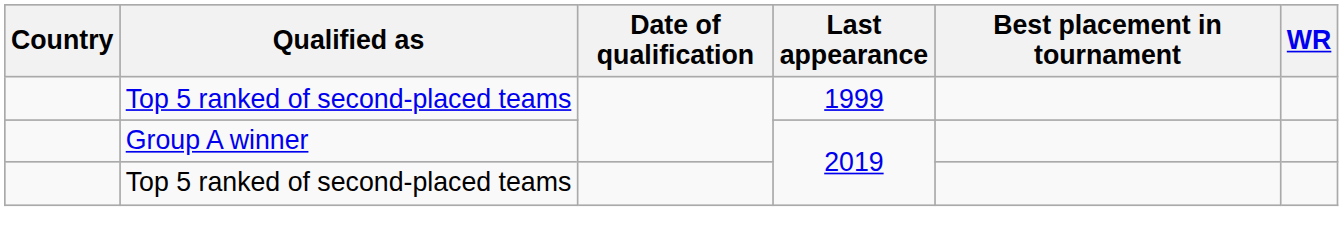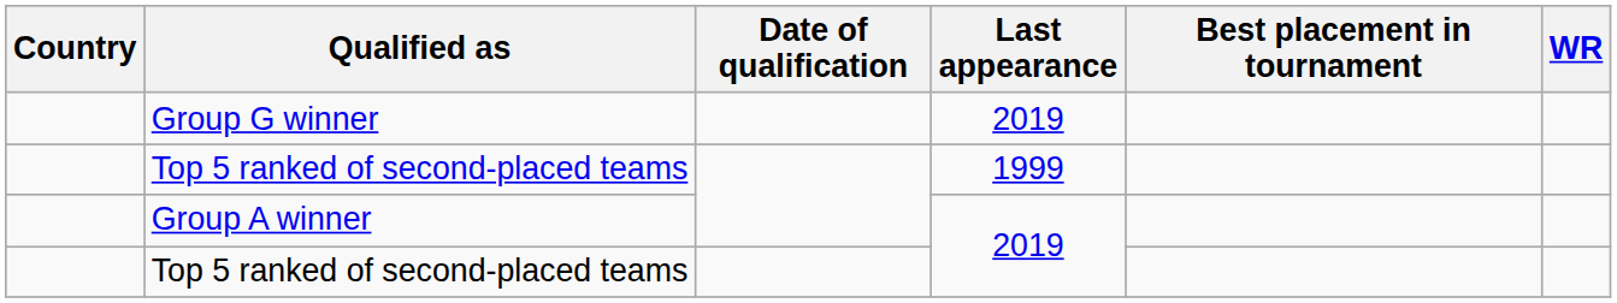+ row: Group G winner | 2019
